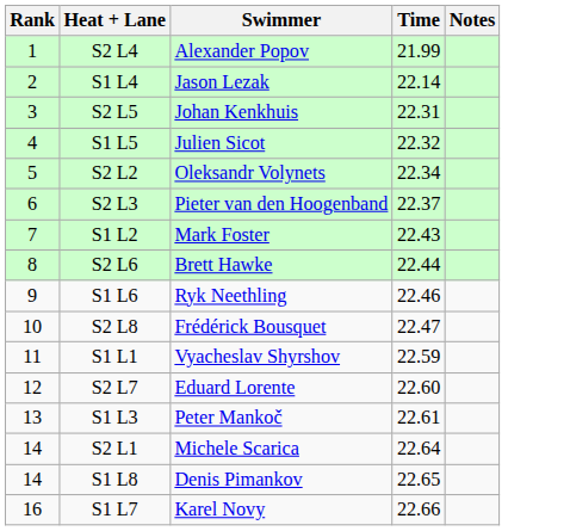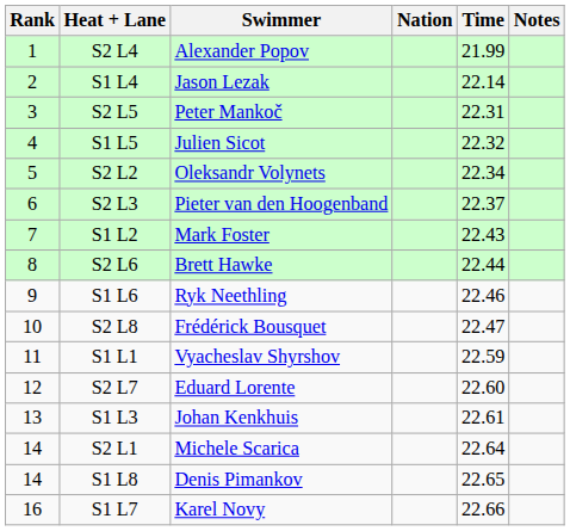+ column: Nation
S2 L5 | Swimmer: Johan Kenkhuis -> Peter Mankoč
S1 L3 | Swimmer: Peter Mankoč -> Johan Kenkhuis
